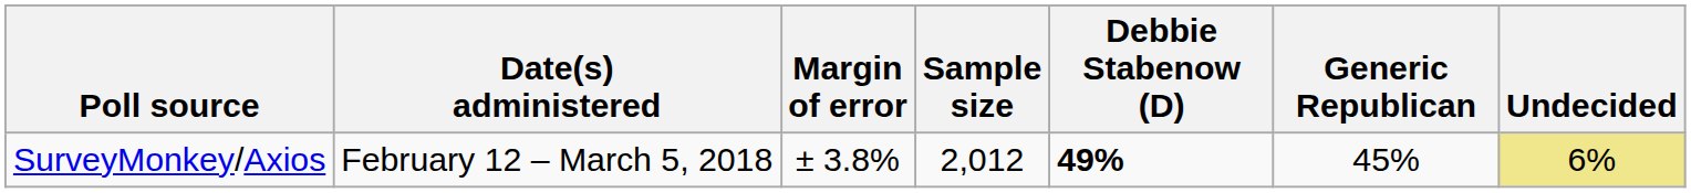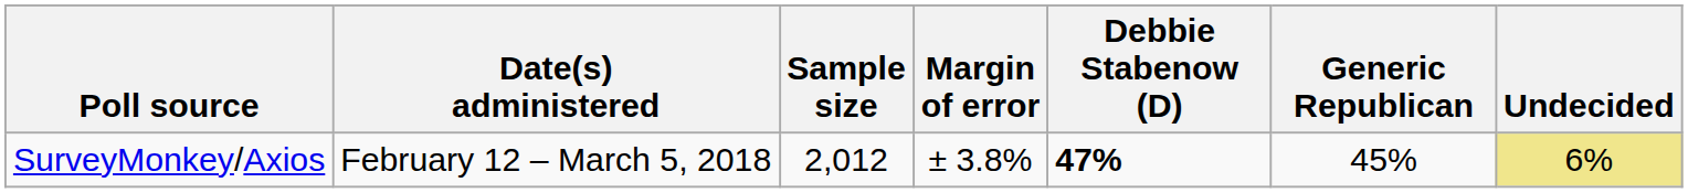columns swapped: Sample size <-> Margin of error
SurveyMonkey/Axios | Debbie Stabenow (D): 49% -> 47%
